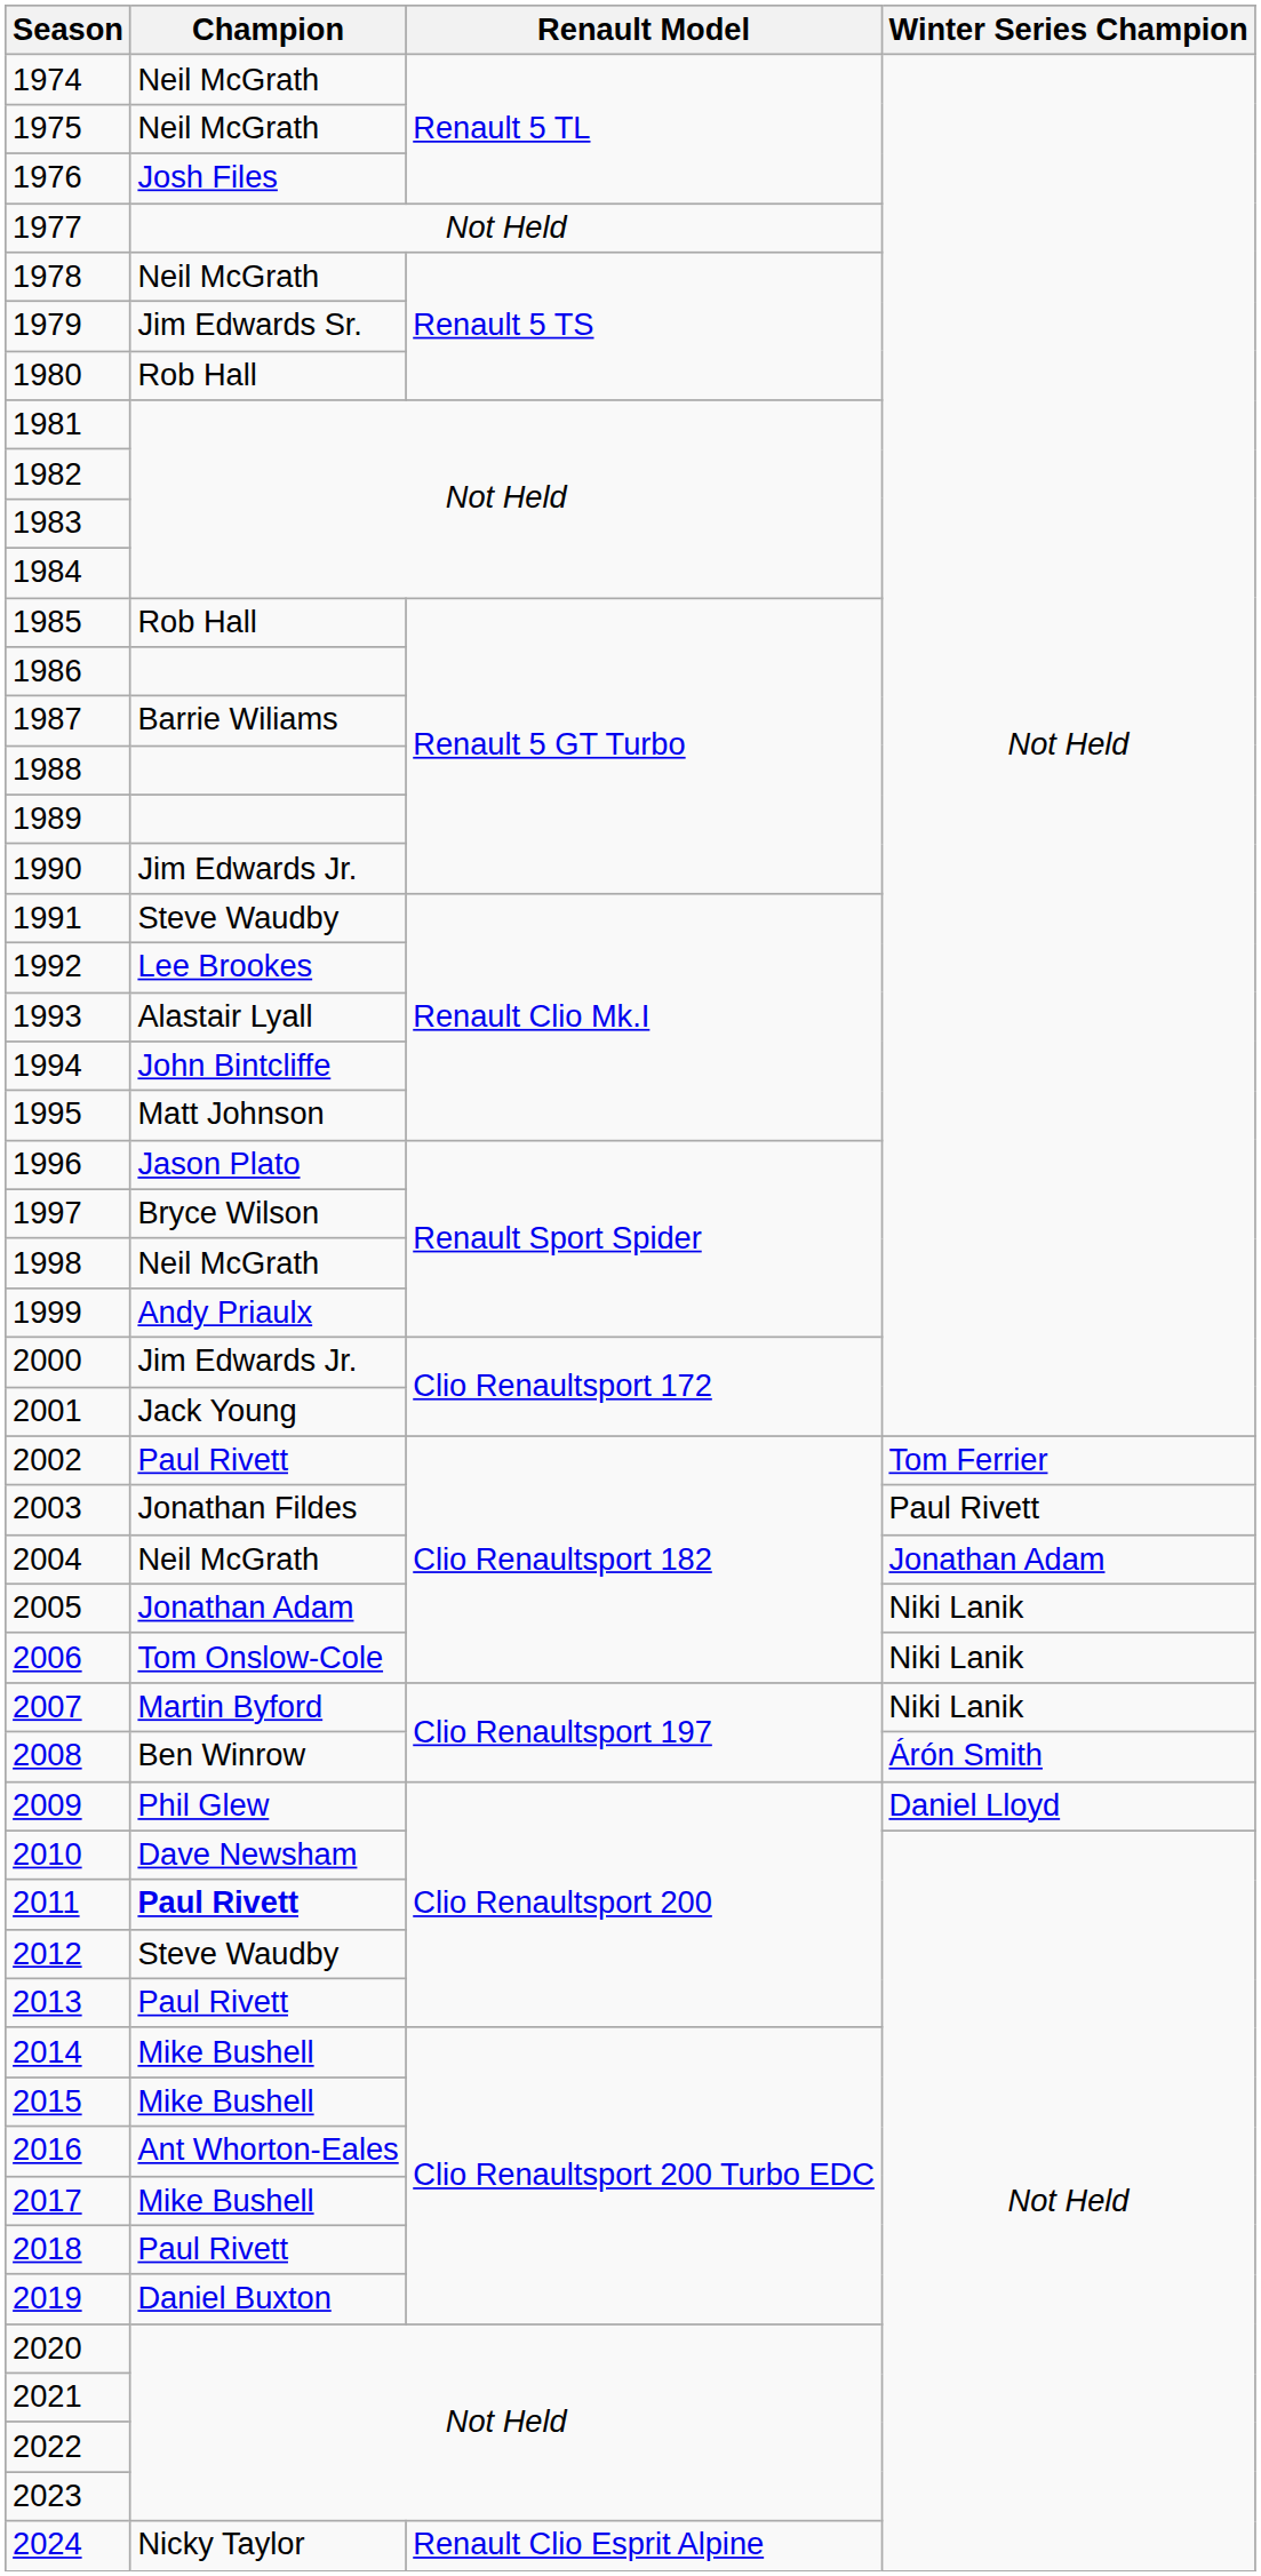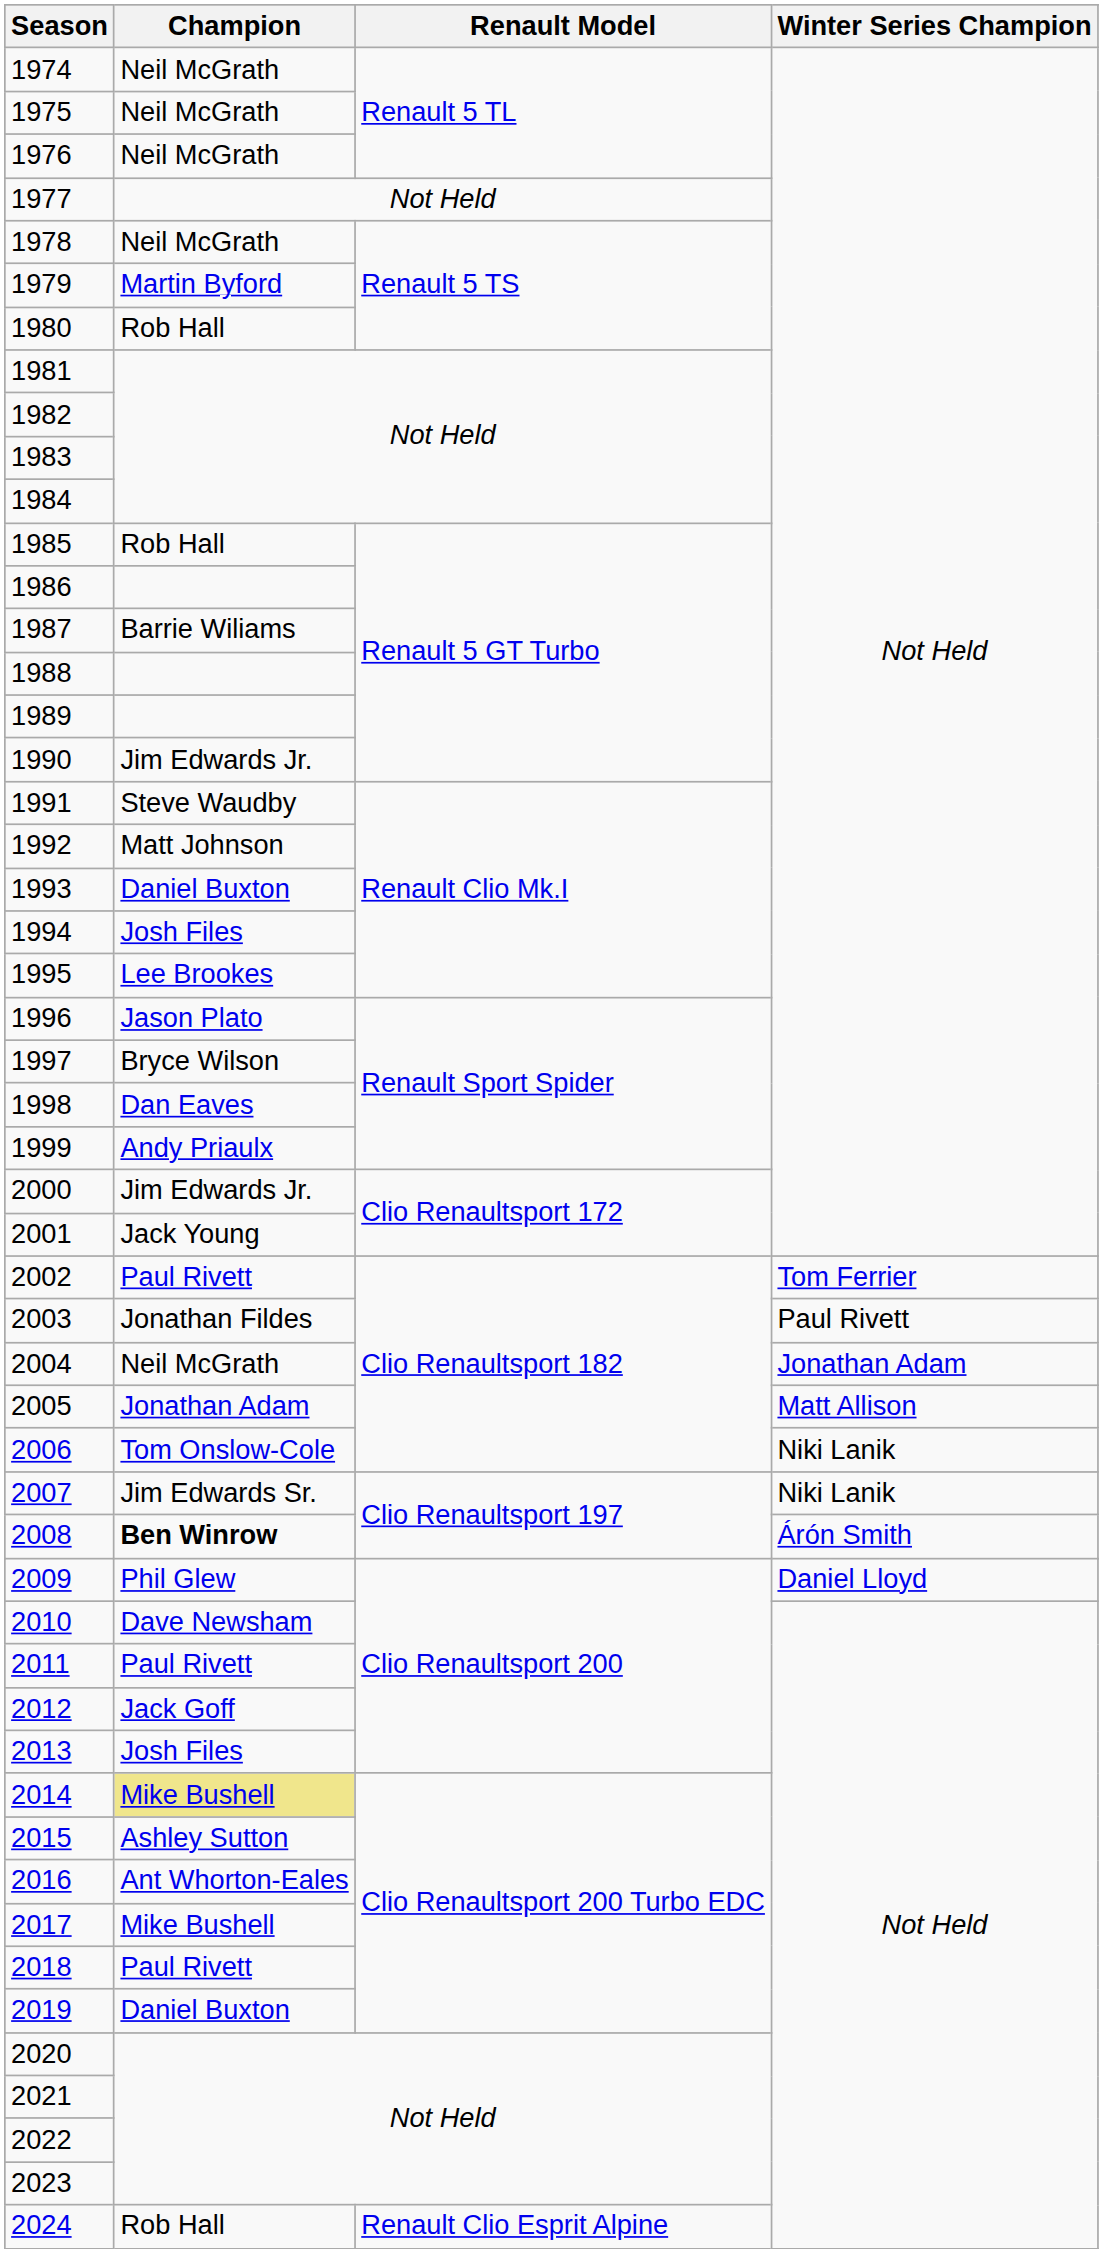1976 | Champion: Josh Files -> Neil McGrath
1979 | Champion: Jim Edwards Sr. -> Martin Byford
1992 | Champion: Lee Brookes -> Matt Johnson
1993 | Champion: Alastair Lyall -> Daniel Buxton
1994 | Champion: John Bintcliffe -> Josh Files
1995 | Champion: Matt Johnson -> Lee Brookes
1998 | Champion: Neil McGrath -> Dan Eaves
2005 | Winter Series Champion: Niki Lanik -> Matt Allison
2007 | Champion: Martin Byford -> Jim Edwards Sr.
2008 | Champion: normal -> bold
2011 | Champion: bold -> normal
2012 | Champion: Steve Waudby -> Jack Goff
2013 | Champion: Paul Rivett -> Josh Files
2014 | Champion: no background -> khaki background
2015 | Champion: Mike Bushell -> Ashley Sutton
2024 | Champion: Nicky Taylor -> Rob Hall
